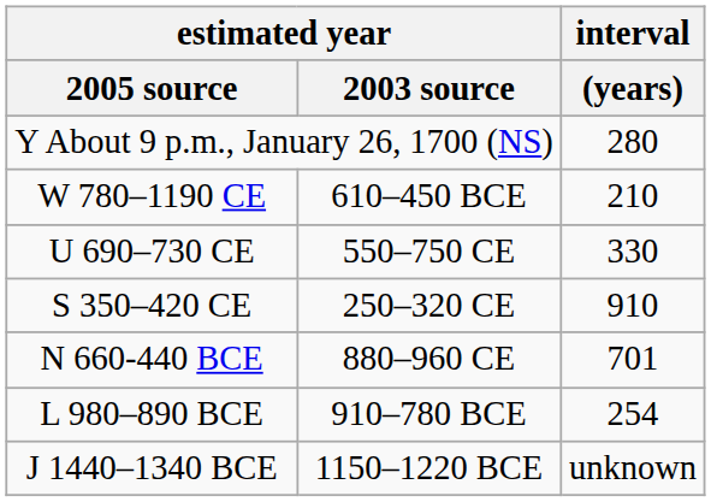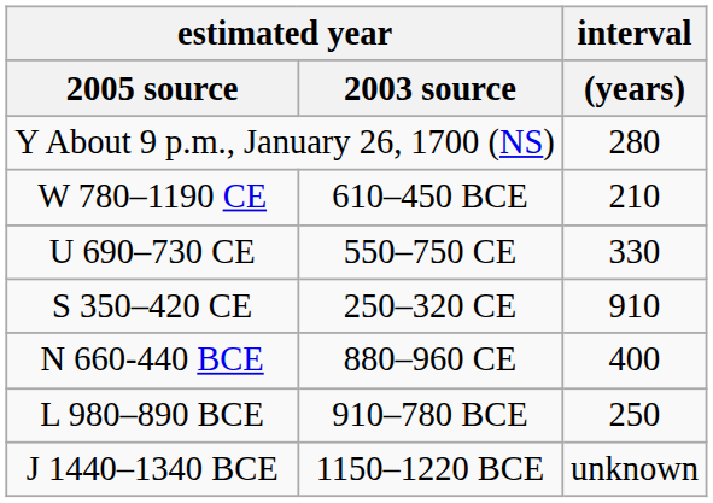N 660-440 BCE | interval / (years): 701 -> 400
L 980–890 BCE | interval / (years): 254 -> 250
